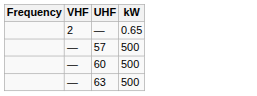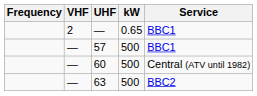+ column: Service | BBC1 | BBC1 | Central (ATV until 1982) | BBC2
